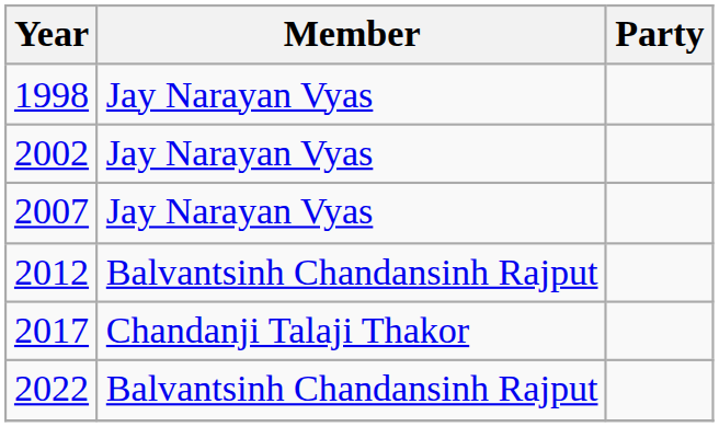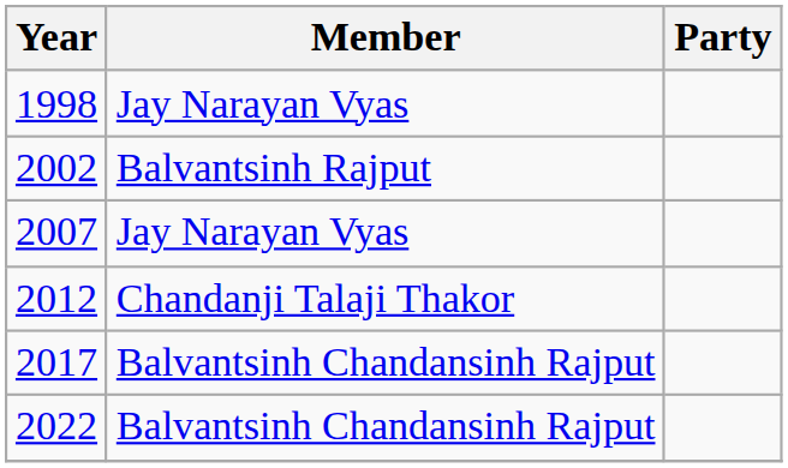2002 | Member: Jay Narayan Vyas -> Balvantsinh Rajput
2012 | Member: Balvantsinh Chandansinh Rajput -> Chandanji Talaji Thakor
2017 | Member: Chandanji Talaji Thakor -> Balvantsinh Chandansinh Rajput
